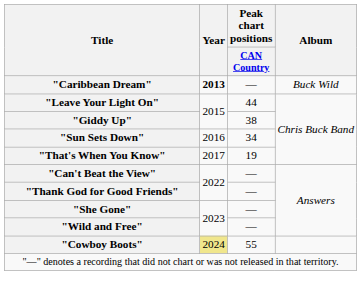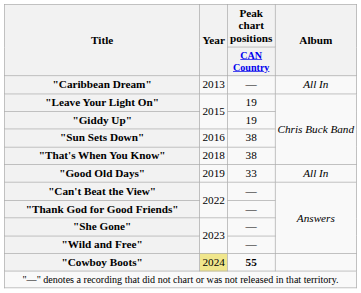"Caribbean Dream" | Year: bold -> normal
"Caribbean Dream" | Album: Buck Wild -> All In
"Leave Your Light On" | Peak chart positions / CAN Country: 44 -> 19
"Giddy Up" | Peak chart positions / CAN Country: 38 -> 19
"Sun Sets Down" | Peak chart positions / CAN Country: 34 -> 38
"That's When You Know" | Year: 2017 -> 2018
"That's When You Know" | Peak chart positions / CAN Country: 19 -> 38
+ row: "Good Old Days" | 2019 | 33 | All In
"Cowboy Boots" | Peak chart positions / CAN Country: normal -> bold
